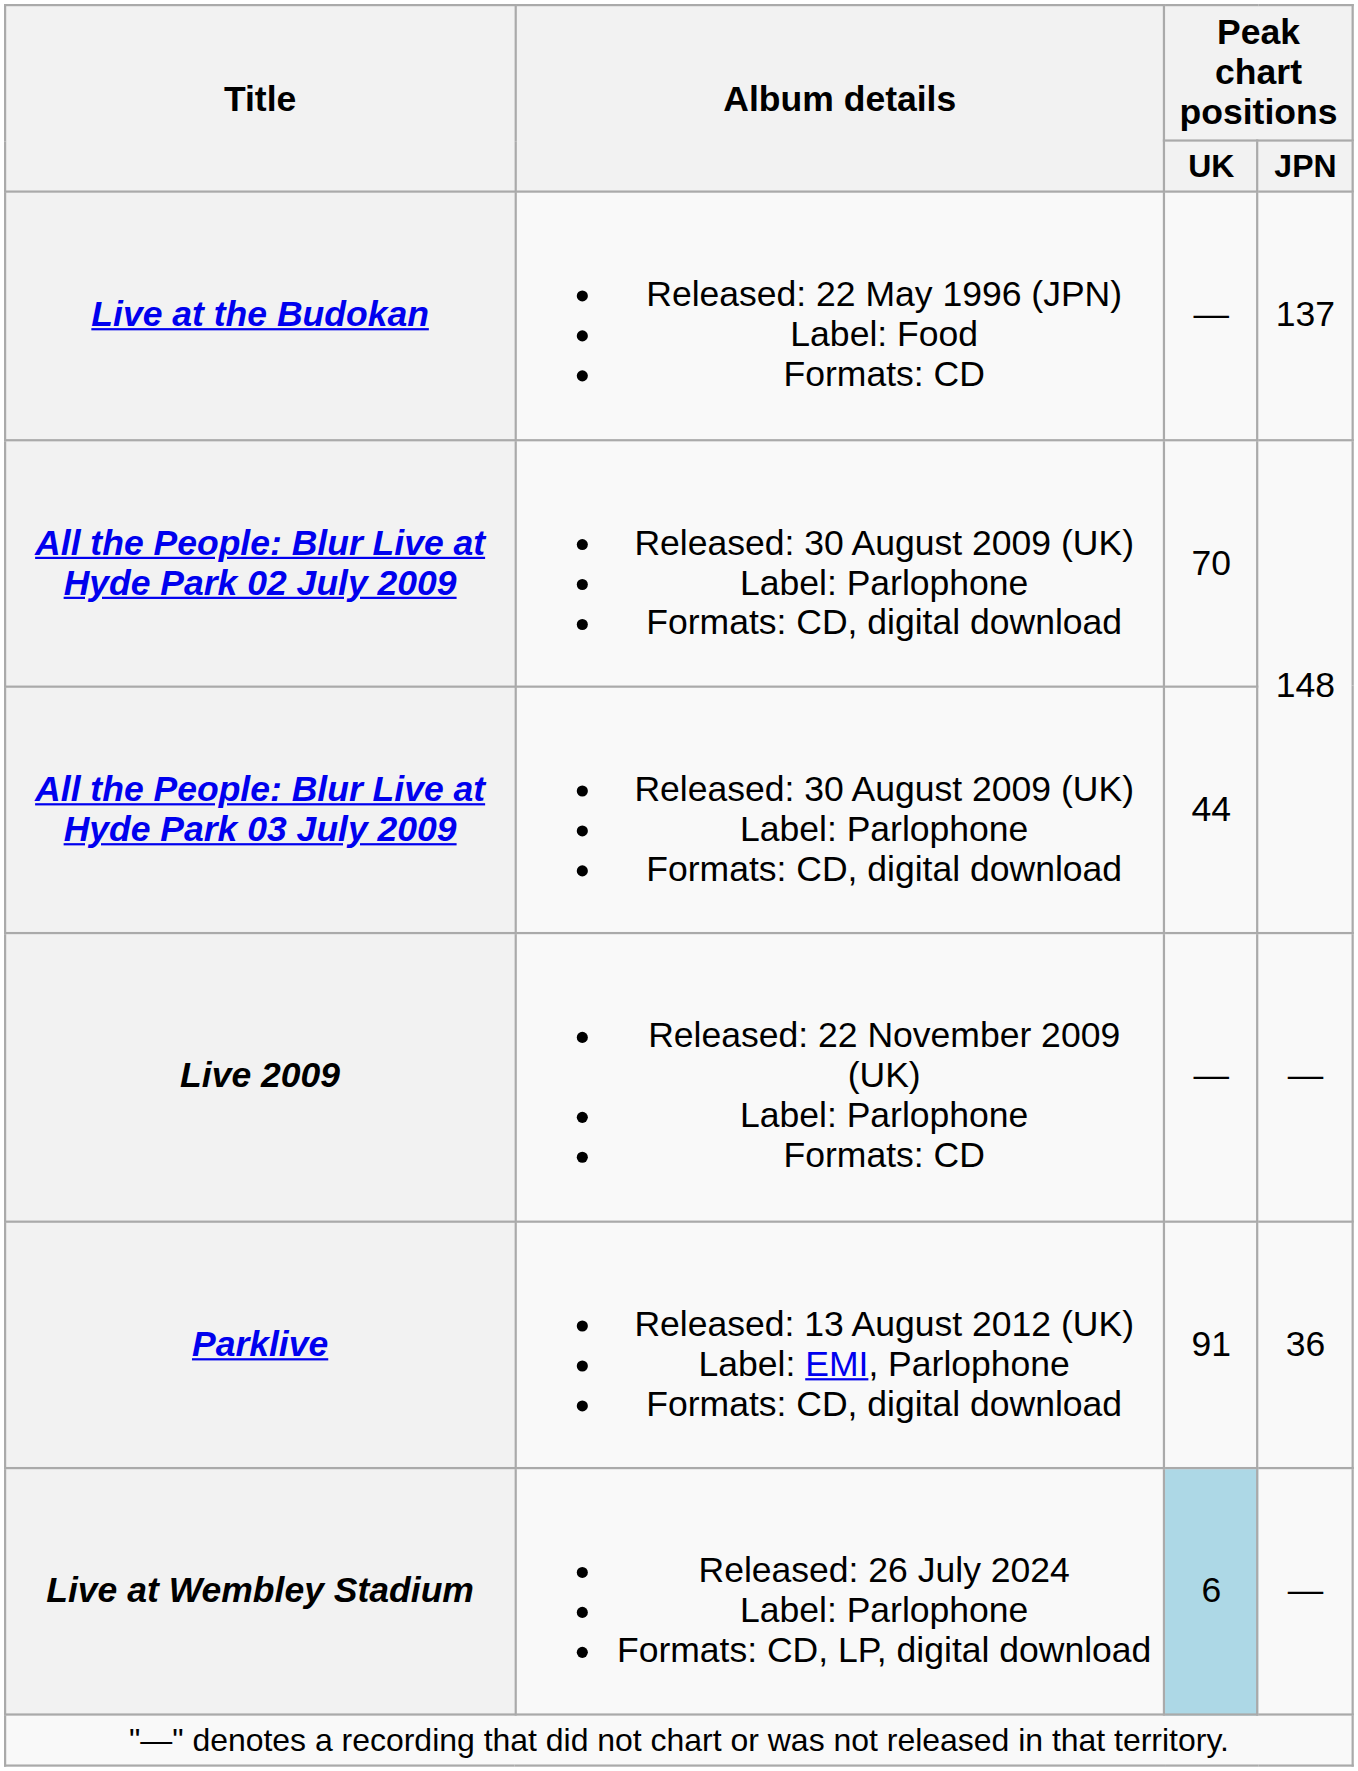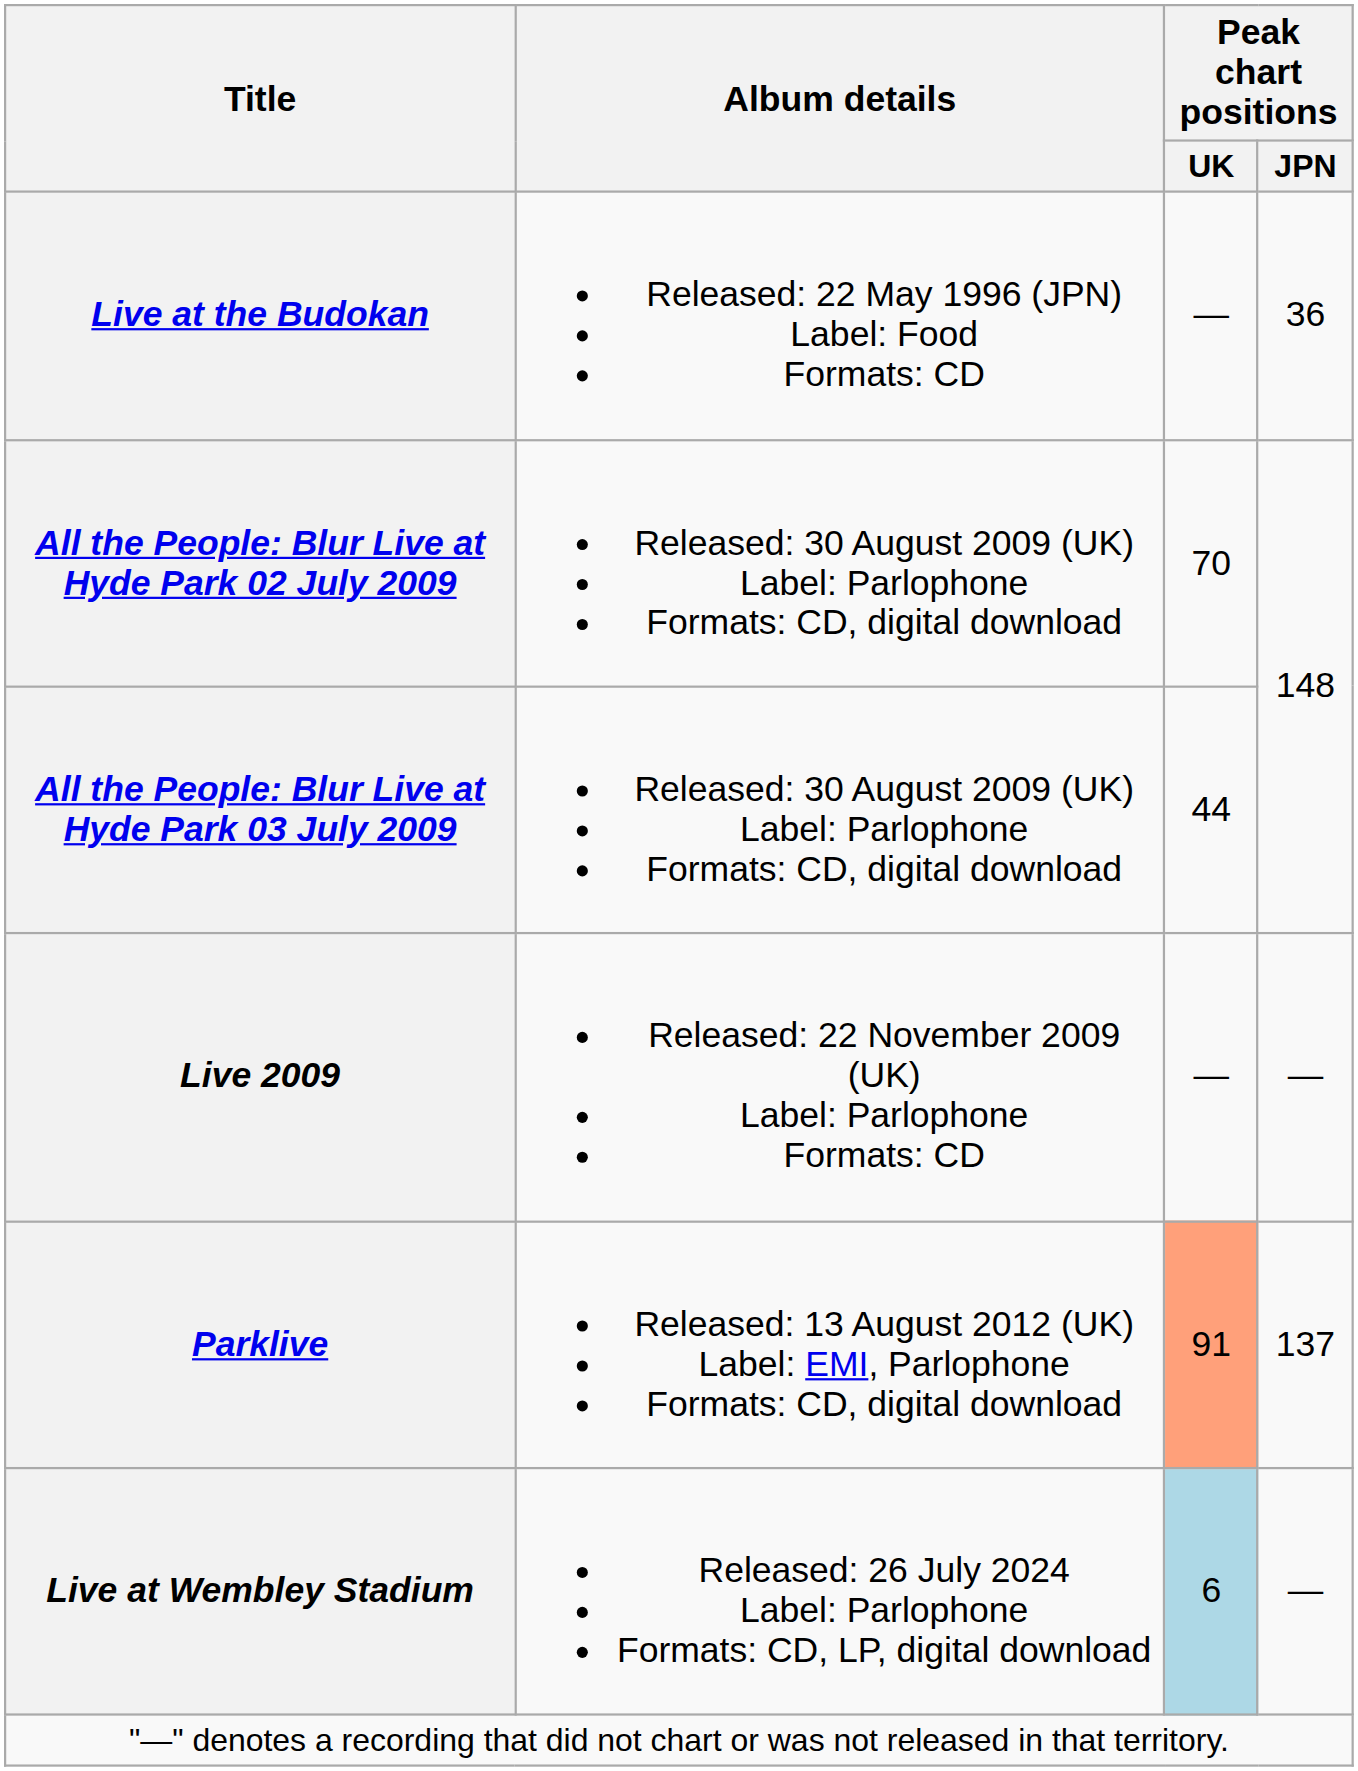Live at the Budokan | Peak chart positions / JPN: 137 -> 36
Parklive | Peak chart positions / UK: no background -> lightsalmon background
Parklive | Peak chart positions / JPN: 36 -> 137
